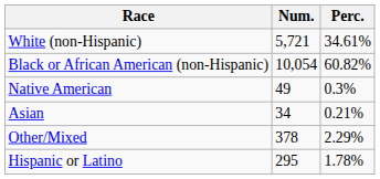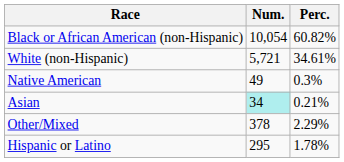rows swapped: White (non-Hispanic) <-> Black or African American (non-Hispanic)
Asian | Num.: no background -> paleturquoise background
